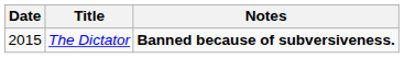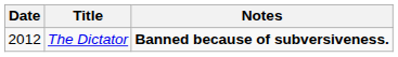The Dictator | Date: 2015 -> 2012
